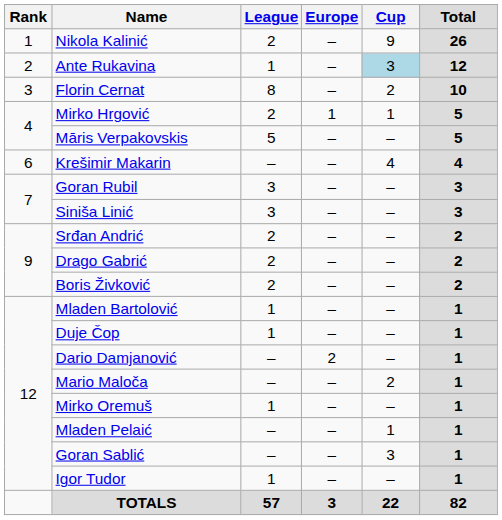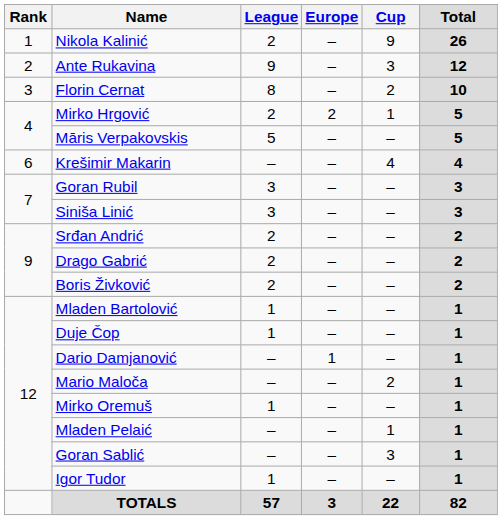Ante Rukavina | League: 1 -> 9
Ante Rukavina | Cup: lightblue background -> no background
Mirko Hrgović | Europe: 1 -> 2
Dario Damjanović | Europe: 2 -> 1
